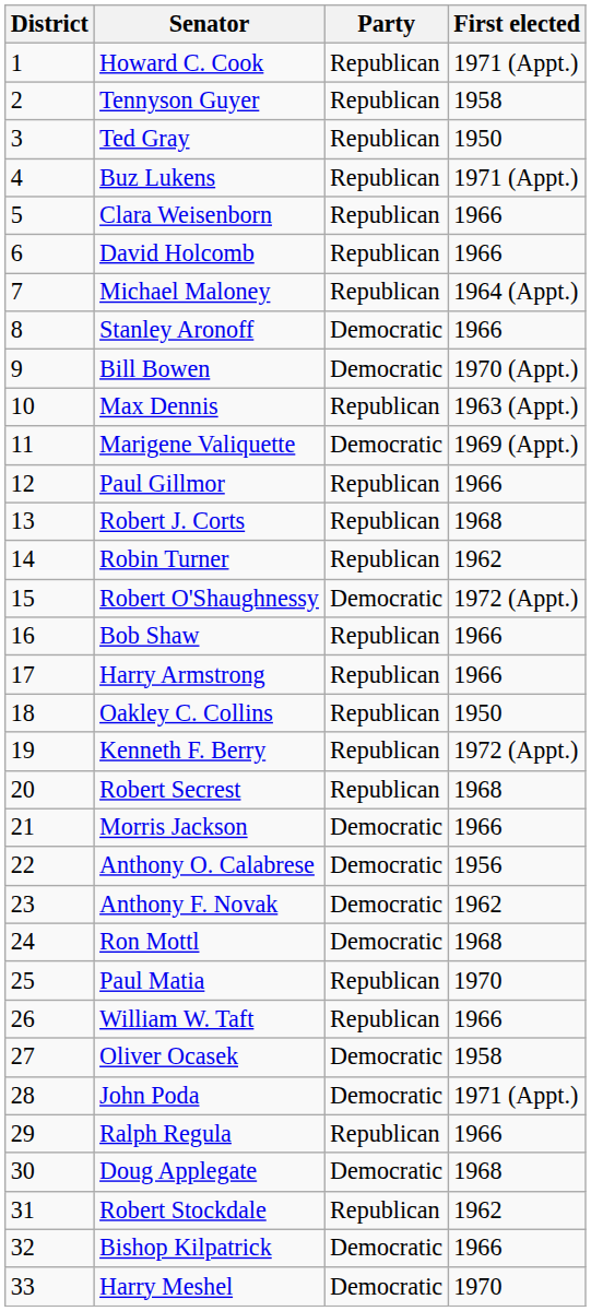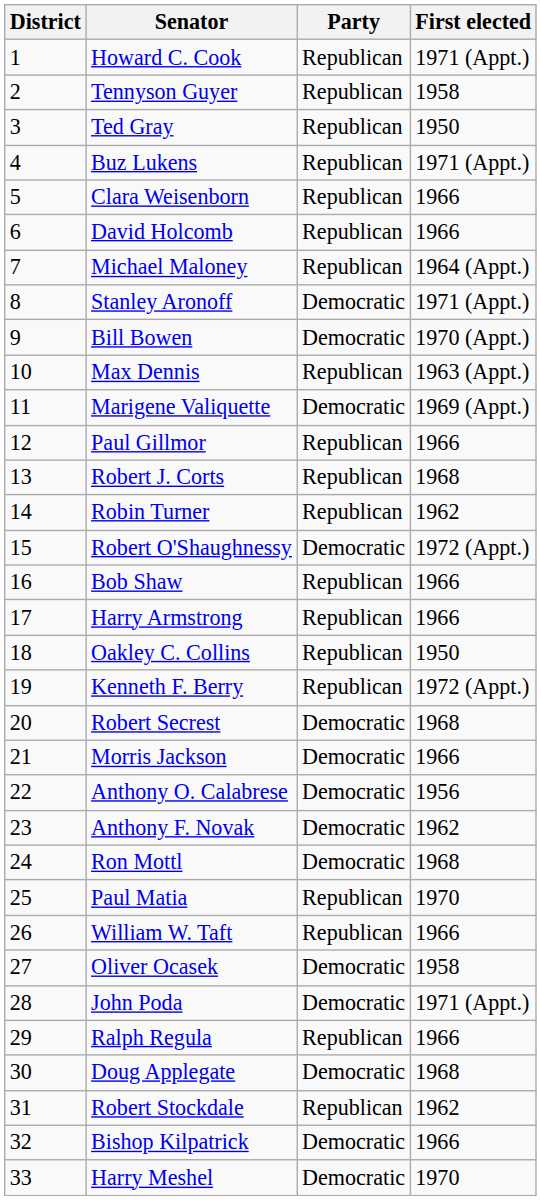Stanley Aronoff | First elected: 1966 -> 1971 (Appt.)
Robert Secrest | Party: Republican -> Democratic
